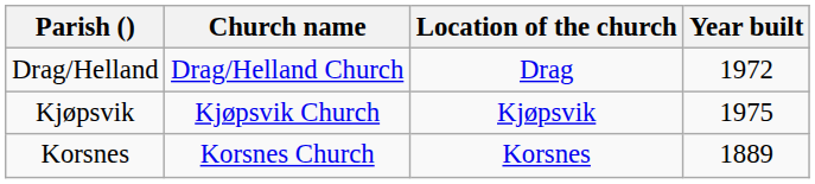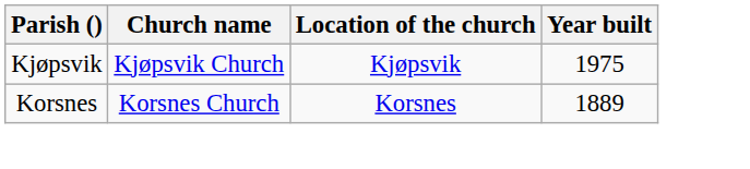- row: Drag/Helland | Drag/Helland Church | Drag | 1972
